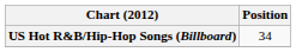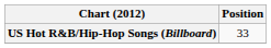US Hot R&B/Hip-Hop Songs (Billboard) | Position: 34 -> 33
